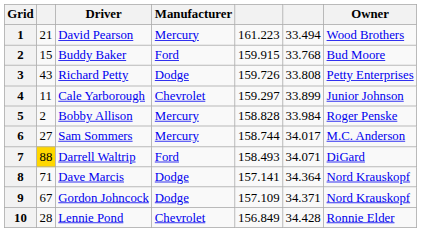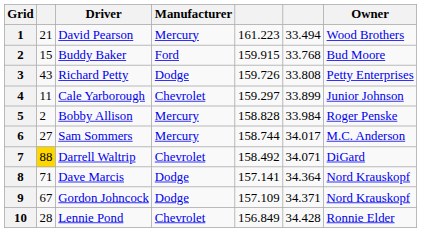Darrell Waltrip | Manufacturer: Ford -> Chevrolet
Darrell Waltrip | column 5: 158.493 -> 158.492
